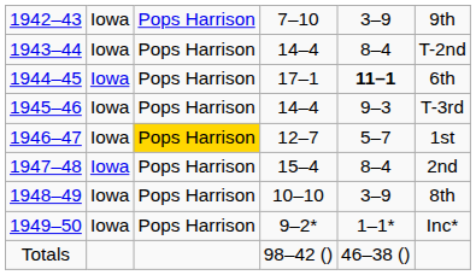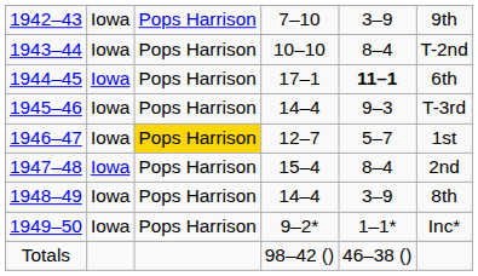1943–44 | column 4: 14–4 -> 10–10
1948–49 | column 4: 10–10 -> 14–4
